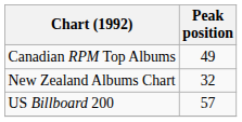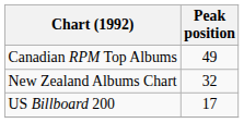US Billboard 200 | Peak position: 57 -> 17
